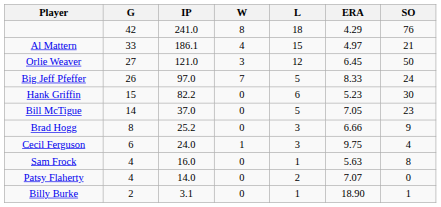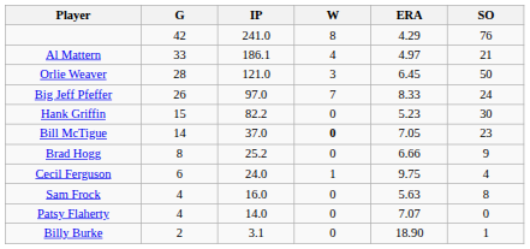- column: L | 18 | 15 | 12 | 5 | 6 | 5 | 3 | 3 | 1 | 2 | 1
Orlie Weaver | G: 27 -> 28
Bill McTigue | W: normal -> bold
